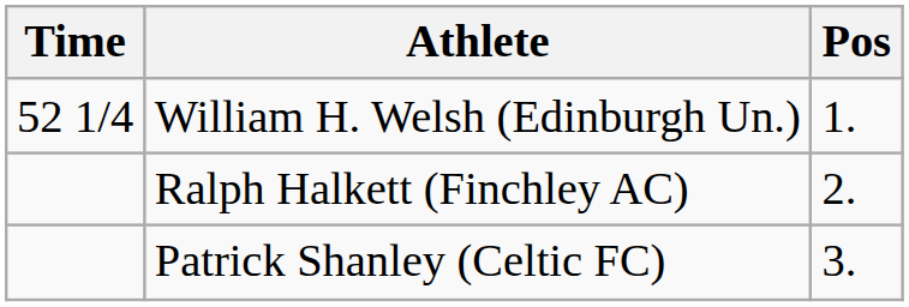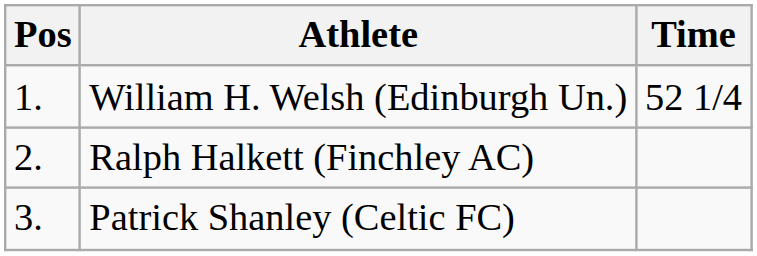columns swapped: Pos <-> Time
